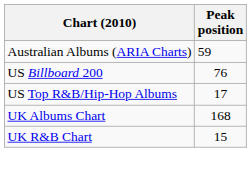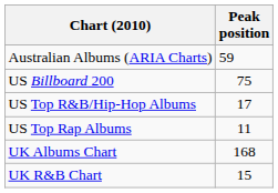US Billboard 200 | Peak position: 76 -> 75
+ row: US Top Rap Albums | 11
